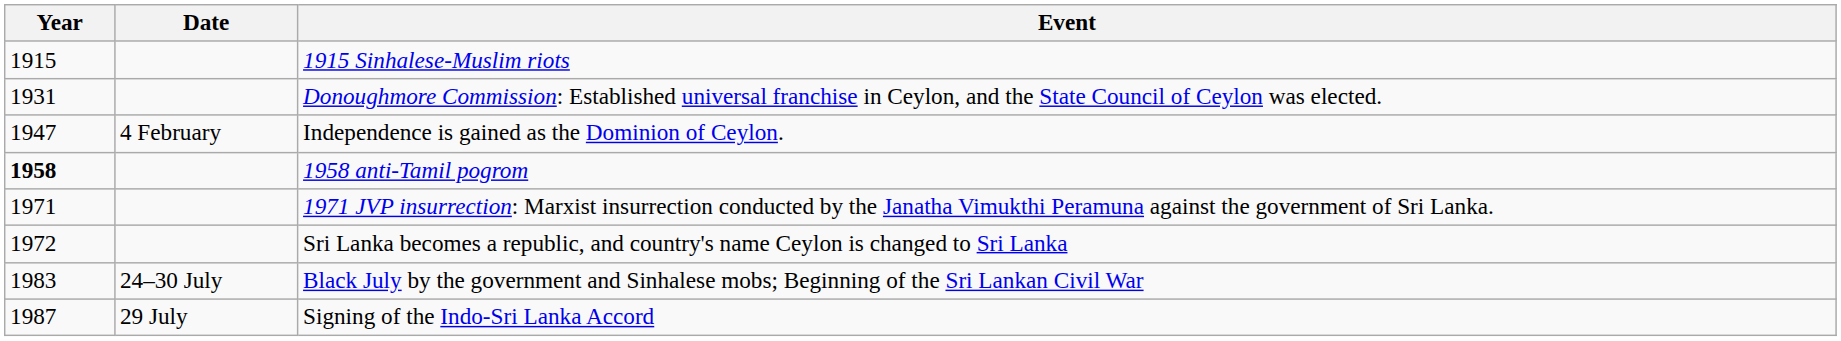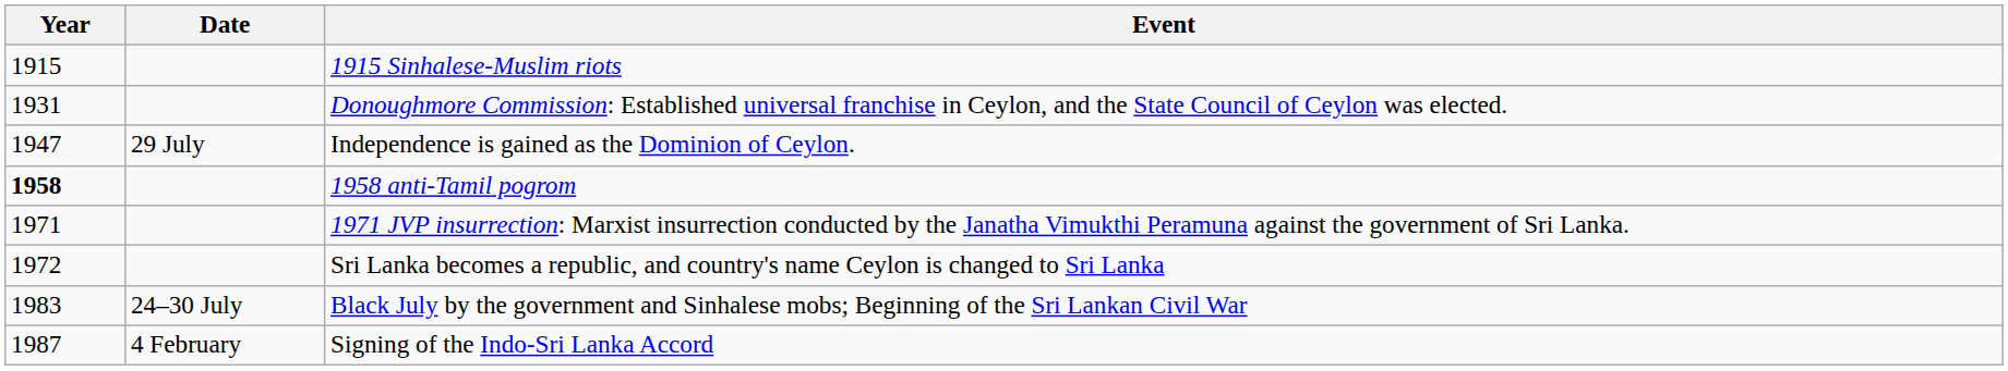Independence is gained as the Dominion of Ceylon. | Date: 4 February -> 29 July
Signing of the Indo-Sri Lanka Accord | Date: 29 July -> 4 February
